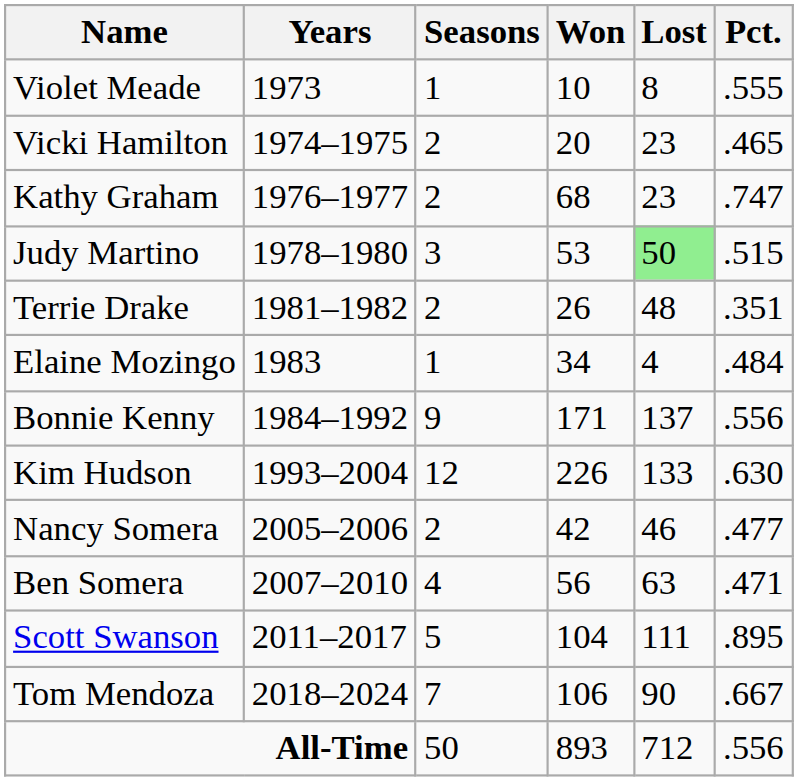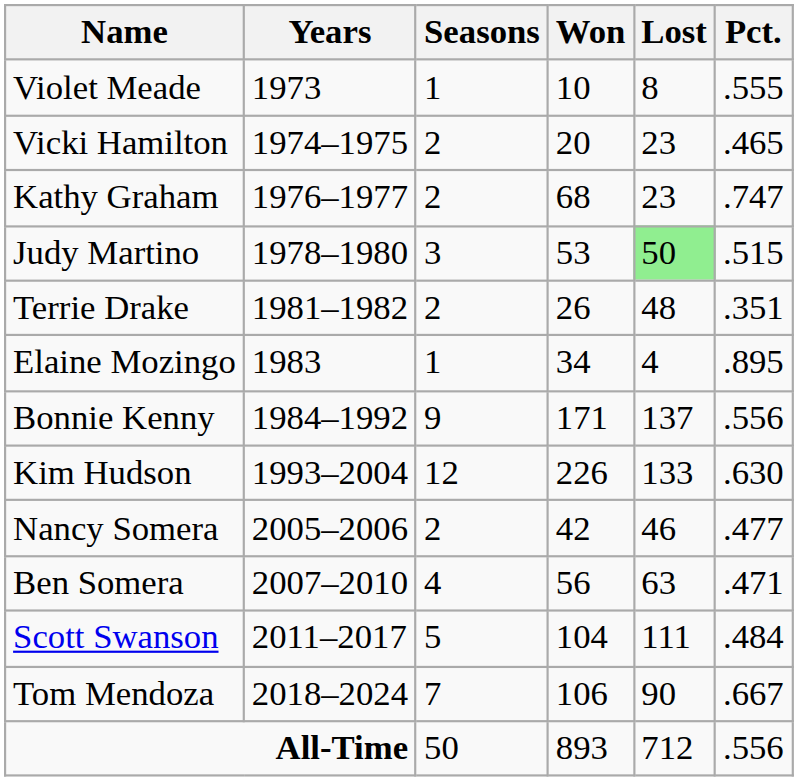Elaine Mozingo | Pct.: .484 -> .895
Scott Swanson | Pct.: .895 -> .484
